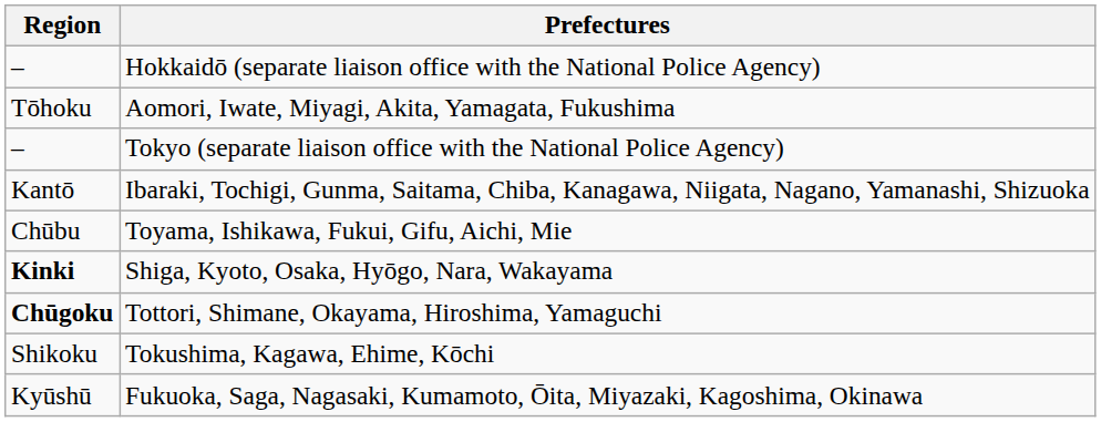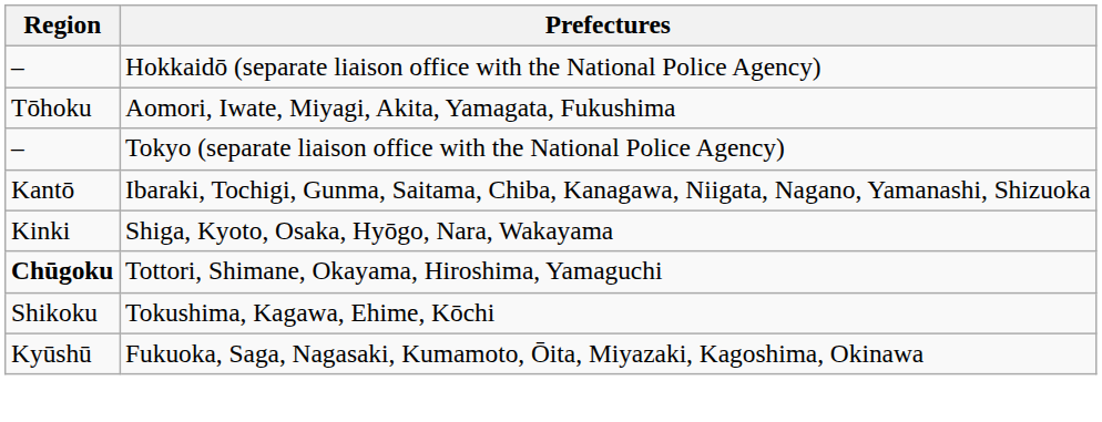- row: Chūbu | Toyama, Ishikawa, Fukui, Gifu, Aichi, Mie
Shiga, Kyoto, Osaka, Hyōgo, Nara, Wakayama | Region: bold -> normal
